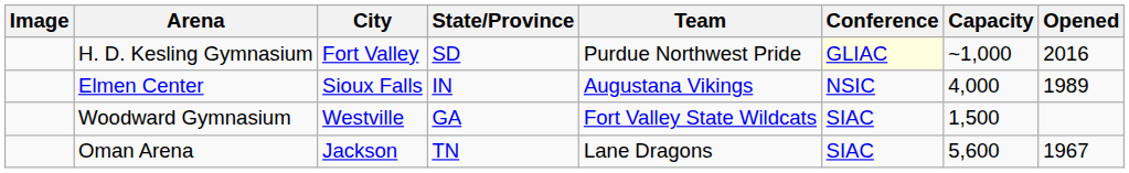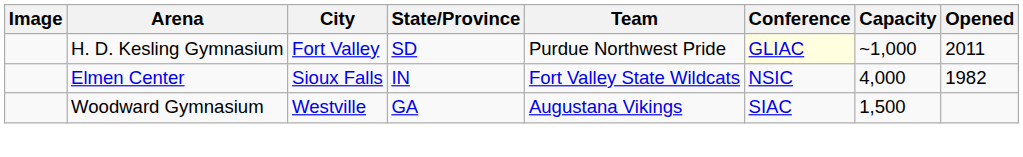H. D. Kesling Gymnasium | Opened: 2016 -> 2011
Elmen Center | Team: Augustana Vikings -> Fort Valley State Wildcats
Elmen Center | Opened: 1989 -> 1982
Woodward Gymnasium | Team: Fort Valley State Wildcats -> Augustana Vikings
- row: Oman Arena | Jackson | TN | Lane Dragons | SIAC | 5,600 | 1967
